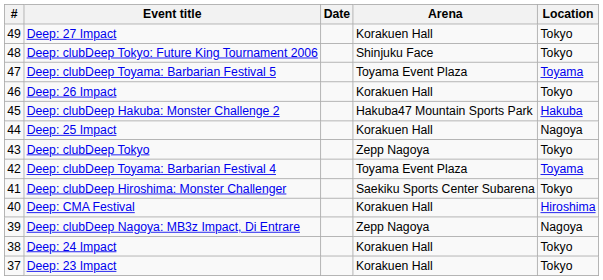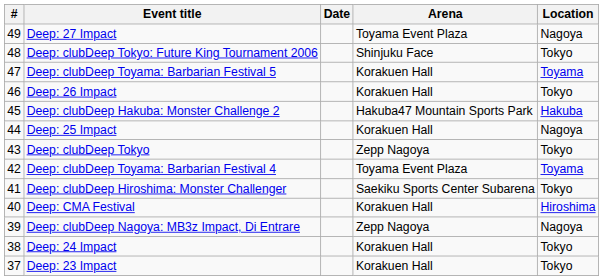Deep: 27 Impact | Arena: Korakuen Hall -> Toyama Event Plaza
Deep: 27 Impact | Location: Tokyo -> Nagoya
Deep: clubDeep Toyama: Barbarian Festival 5 | Arena: Toyama Event Plaza -> Korakuen Hall
